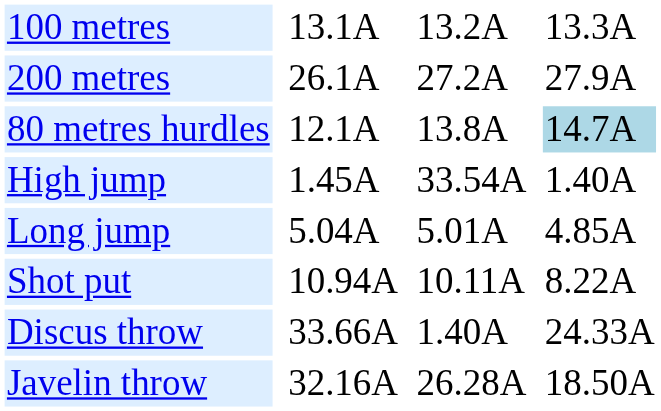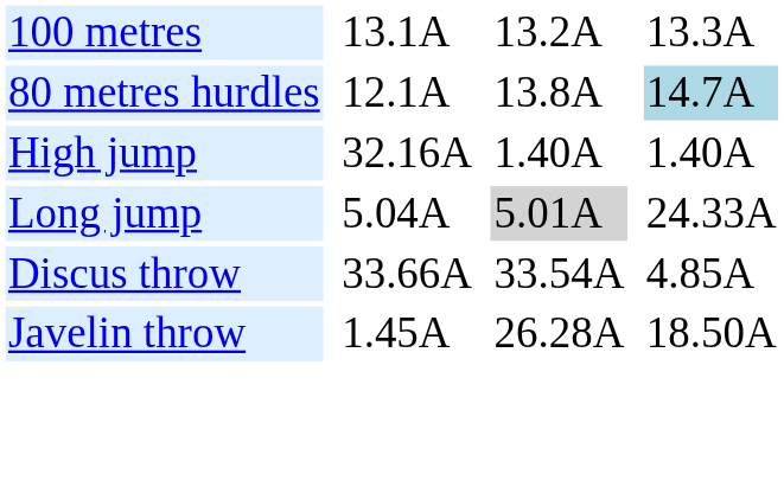- row: 200 metres | 26.1A | 27.2A | 27.9A
High jump | column 3: 1.45A -> 32.16A
High jump | column 5: 33.54A -> 1.40A
Long jump | column 5: no background -> lightgrey background
Long jump | column 7: 4.85A -> 24.33A
- row: Shot put | 10.94A | 10.11A | 8.22A
Discus throw | column 5: 1.40A -> 33.54A
Discus throw | column 7: 24.33A -> 4.85A
Javelin throw | column 3: 32.16A -> 1.45A
